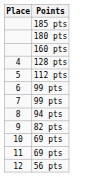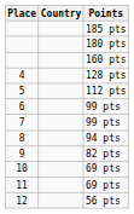+ column: Country
